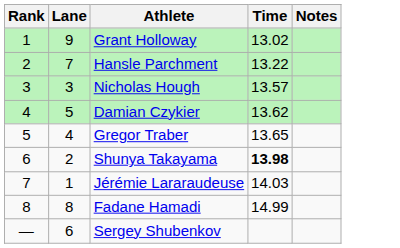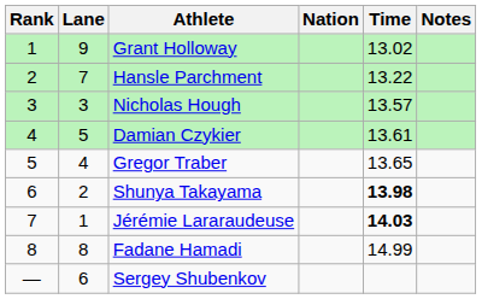+ column: Nation
Damian Czykier | Time: 13.62 -> 13.61
Jérémie Lararaudeuse | Time: normal -> bold
